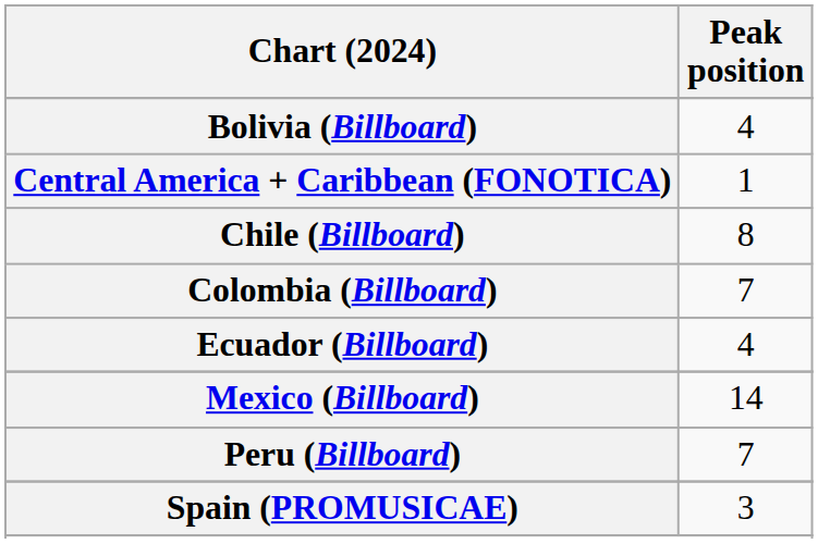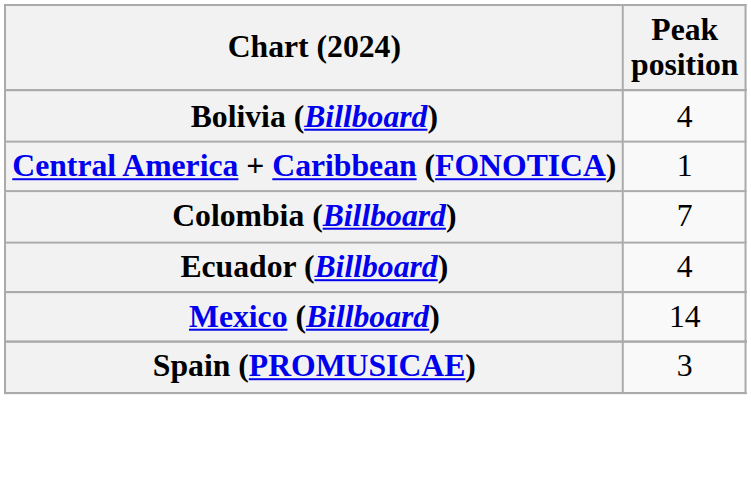- row: Chile (Billboard) | 8
- row: Peru (Billboard) | 7
